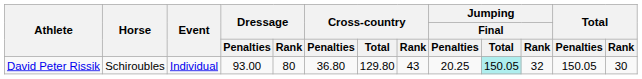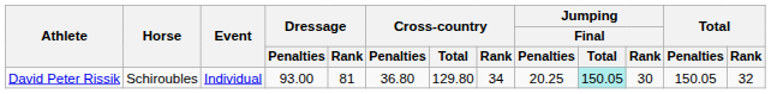David Peter Rissik | Dressage / Rank: 80 -> 81
David Peter Rissik | Cross-country / Rank: 43 -> 34
David Peter Rissik | Jumping / Final / Rank: 32 -> 30
David Peter Rissik | Total / Rank: 30 -> 32
